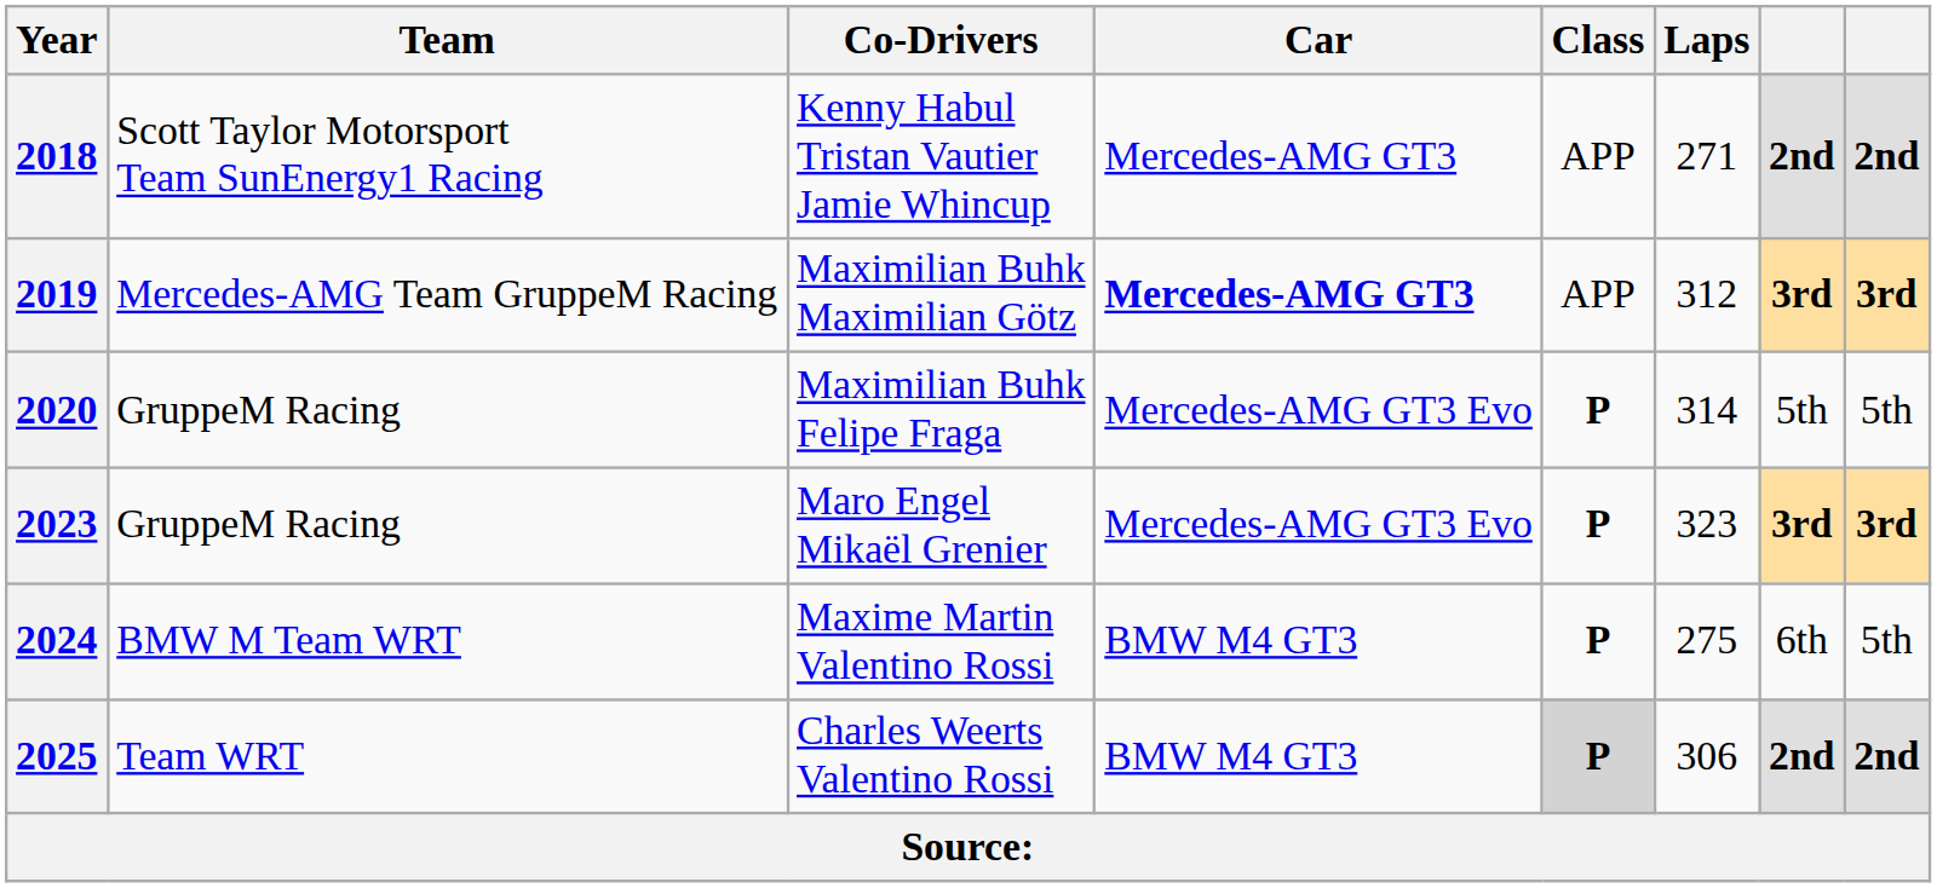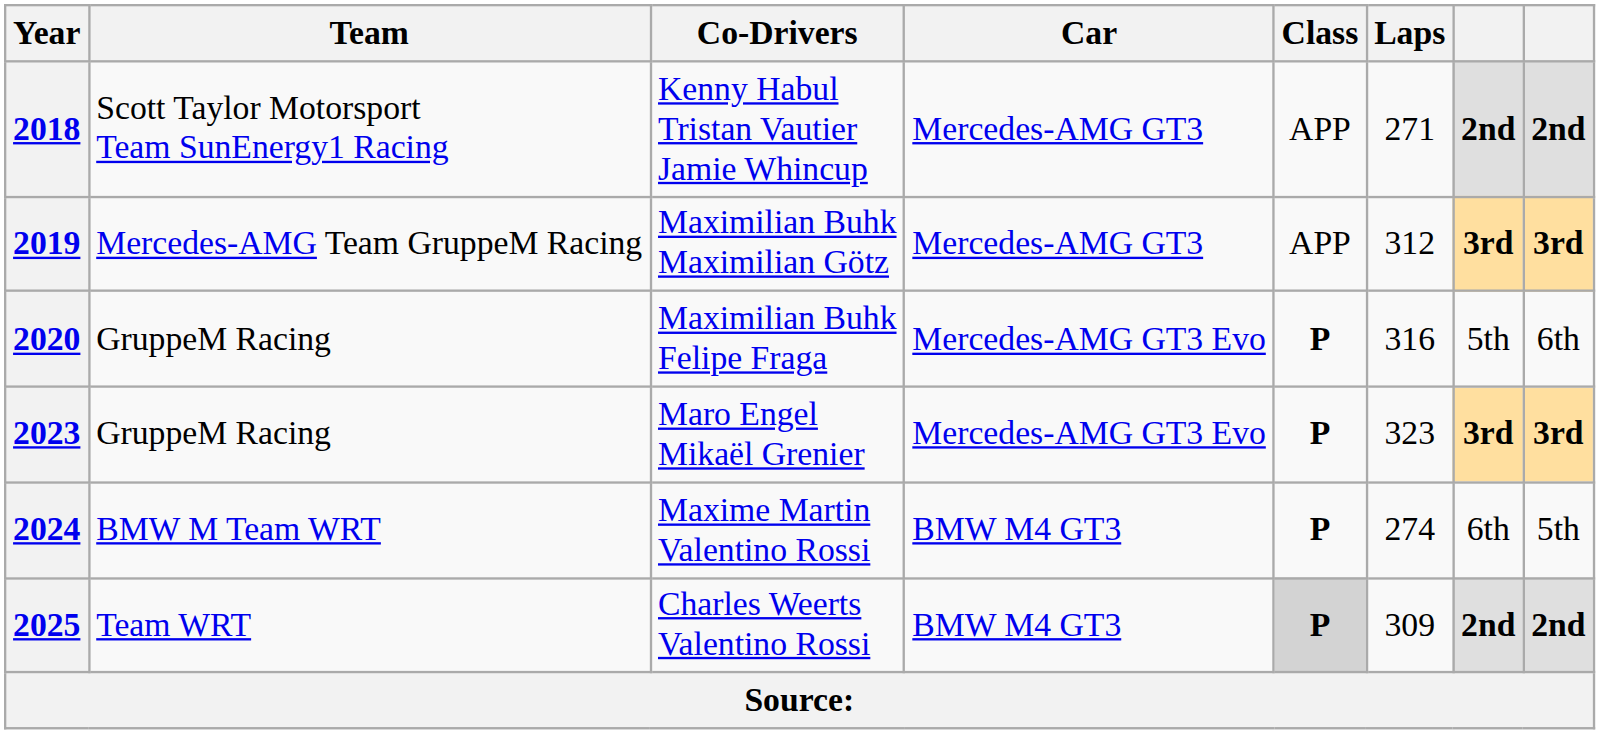2019 | Car: bold -> normal
2020 | Laps: 314 -> 316
2020 | column 8: 5th -> 6th
2024 | Laps: 275 -> 274
2025 | Laps: 306 -> 309
